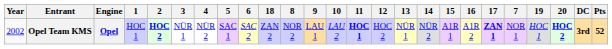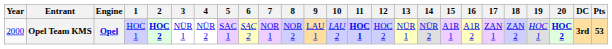columns swapped: 7 <-> 18
Opel Team KMS | Year: 2002 -> 2000
Opel Team KMS | 17: bold -> normal
Opel Team KMS | Pts: 52 -> 53
